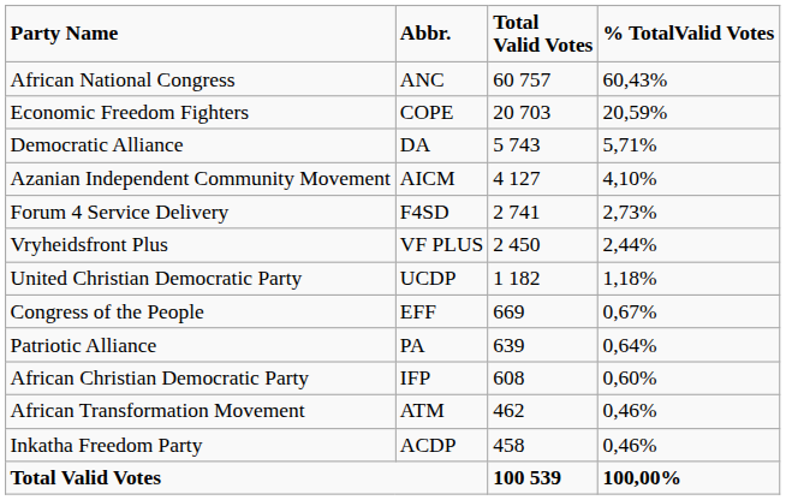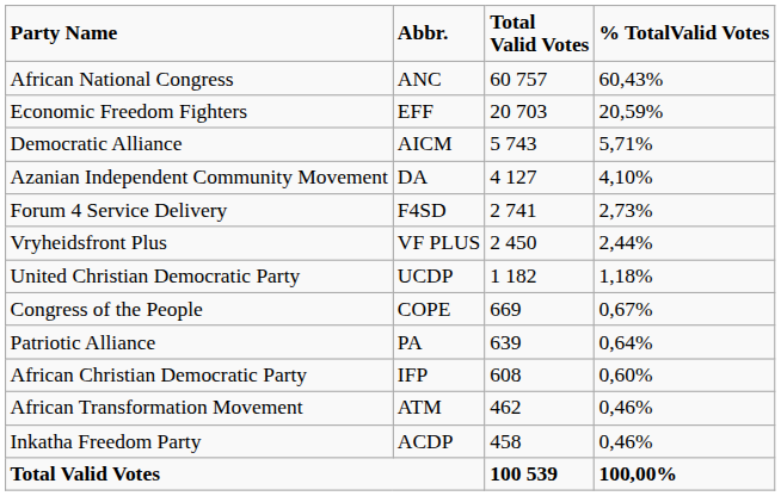Economic Freedom Fighters | column 4: COPE -> EFF
Democratic Alliance | column 4: DA -> AICM
Azanian Independent Community Movement | column 4: AICM -> DA
Congress of the People | column 4: EFF -> COPE
